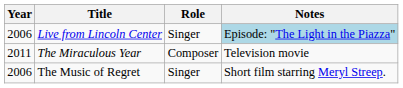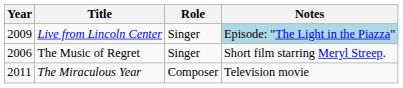Live from Lincoln Center | Year: 2006 -> 2009
rows swapped: The Music of Regret <-> The Miraculous Year
